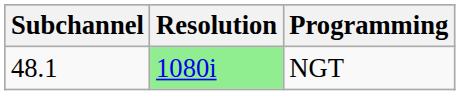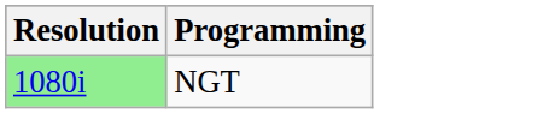- column: Subchannel | 48.1
